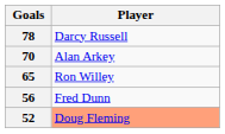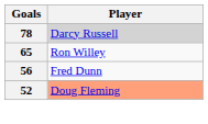78 | Player: no background -> lightgrey background
- row: 70 | Alan Arkey
